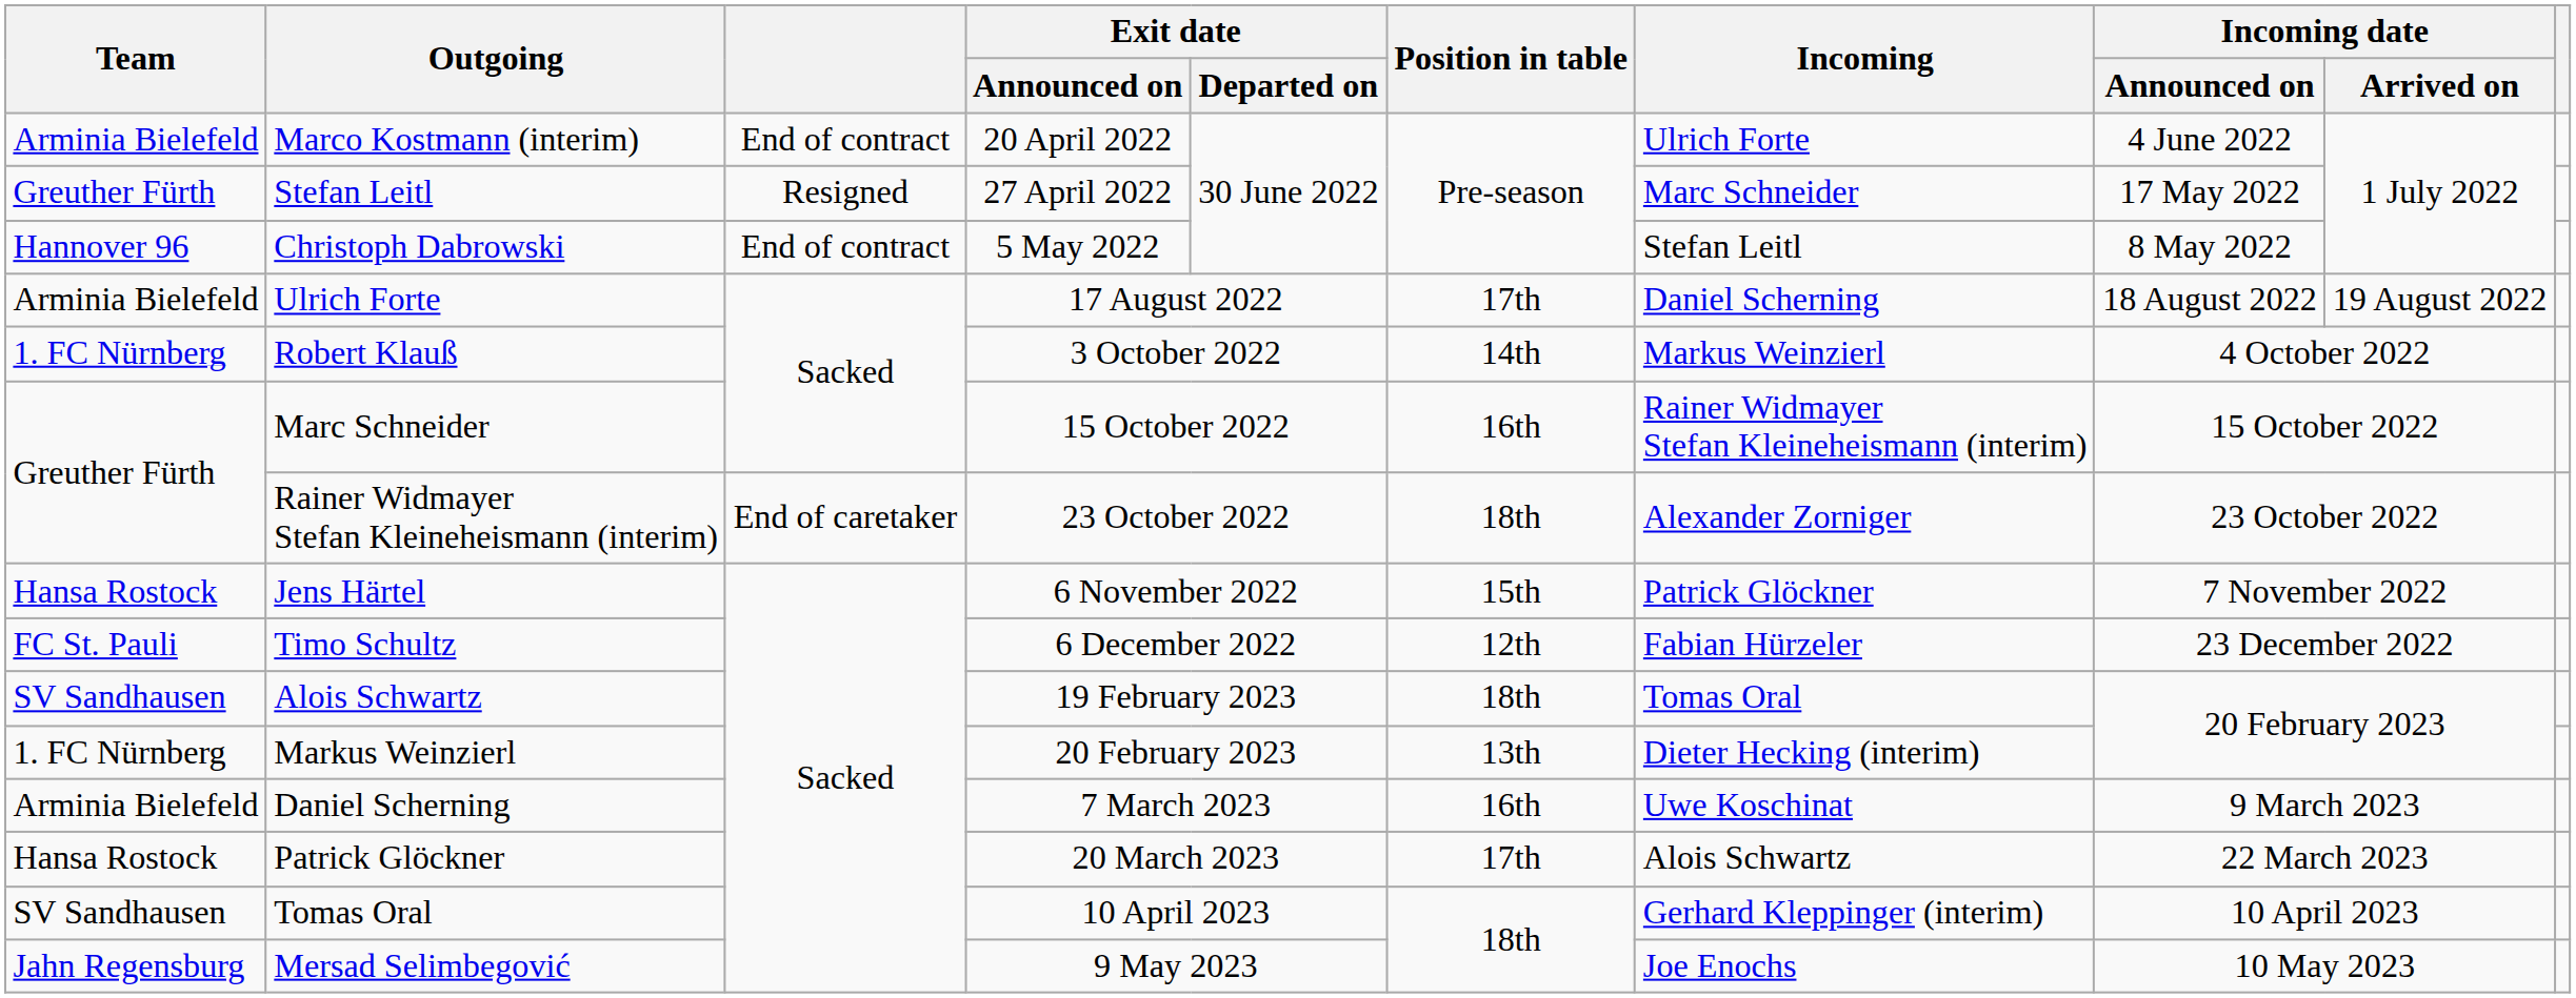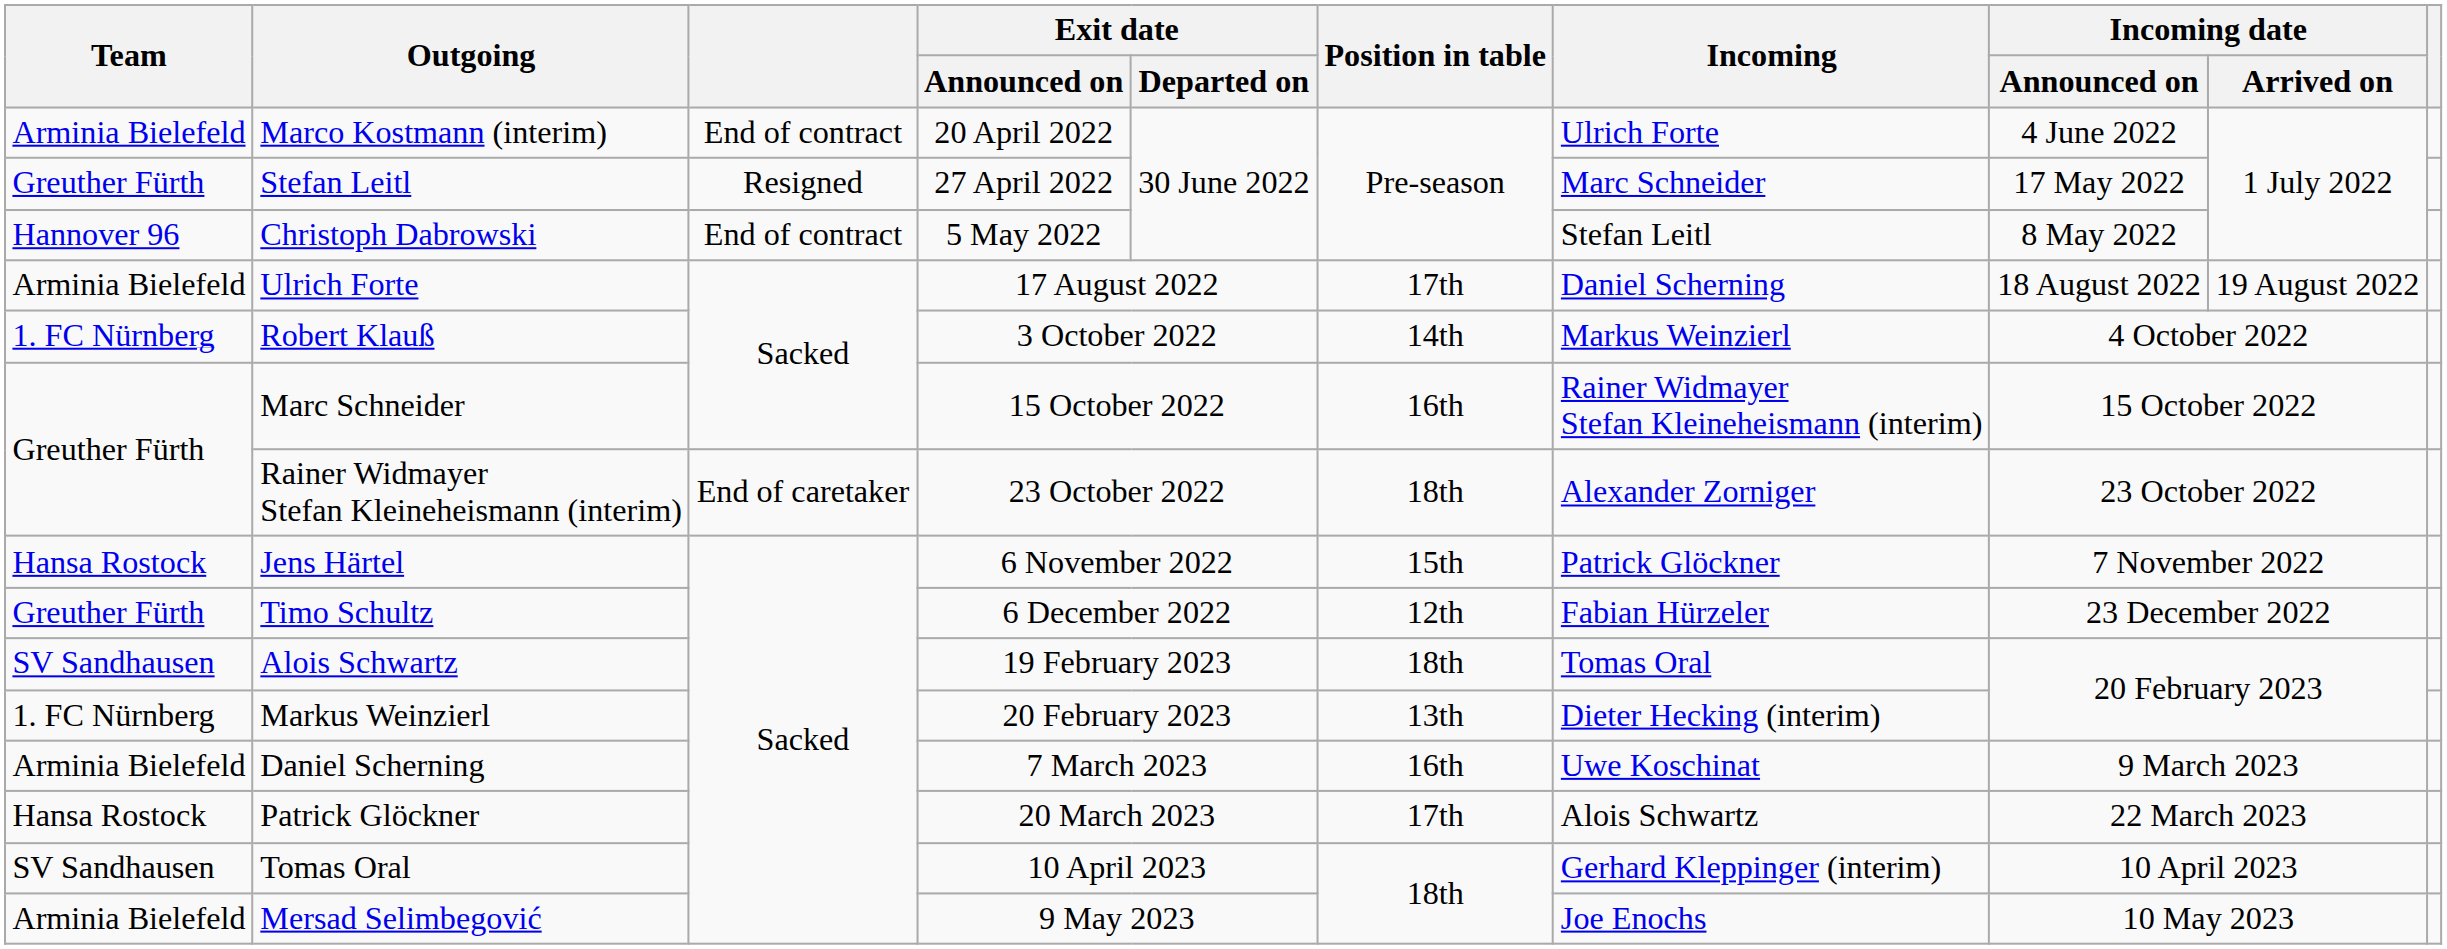Timo Schultz | Team: FC St. Pauli -> Greuther Fürth
Mersad Selimbegović | Team: Jahn Regensburg -> Arminia Bielefeld
